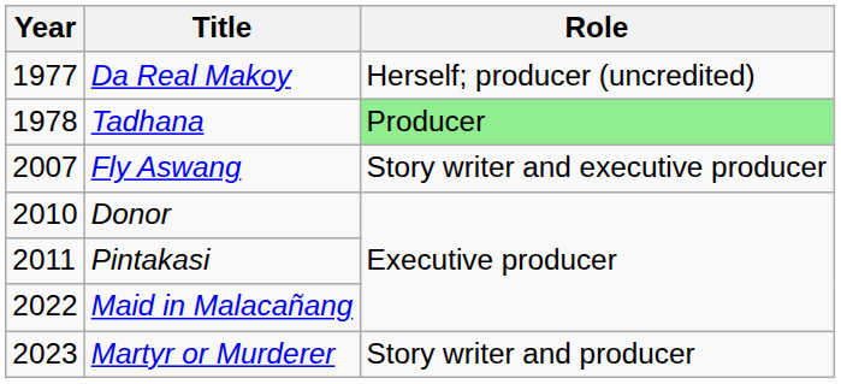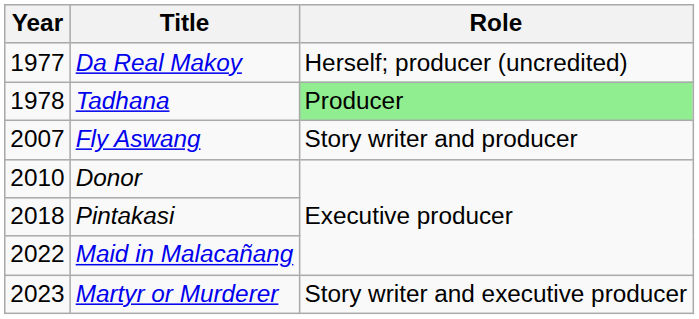Fly Aswang | Role: Story writer and executive producer -> Story writer and producer
Pintakasi | Year: 2011 -> 2018
Martyr or Murderer | Role: Story writer and producer -> Story writer and executive producer
